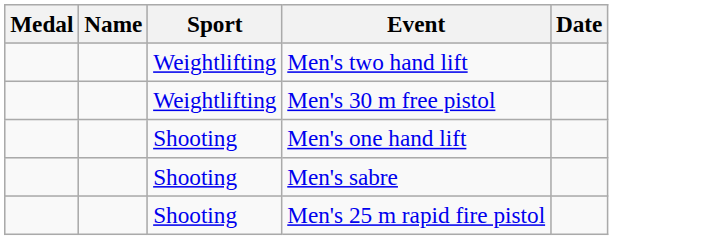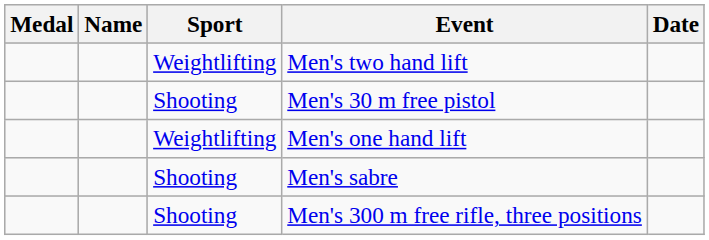Men's 30 m free pistol | Sport: Weightlifting -> Shooting
Men's one hand lift | Sport: Shooting -> Weightlifting
+ row: Shooting | Men's 300 m free rifle, three positions
- row: Shooting | Men's 25 m rapid fire pistol
